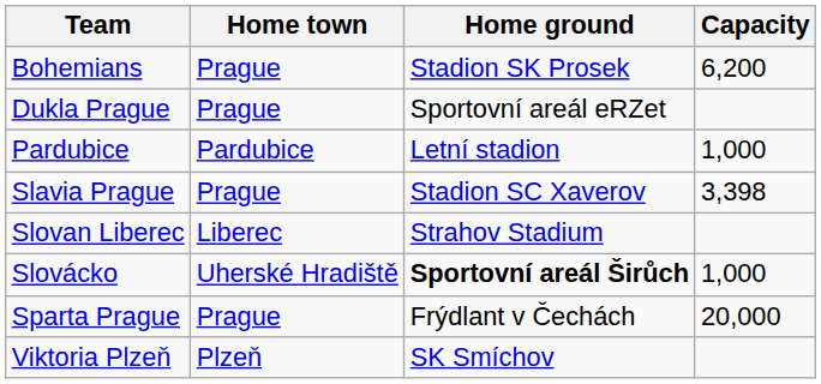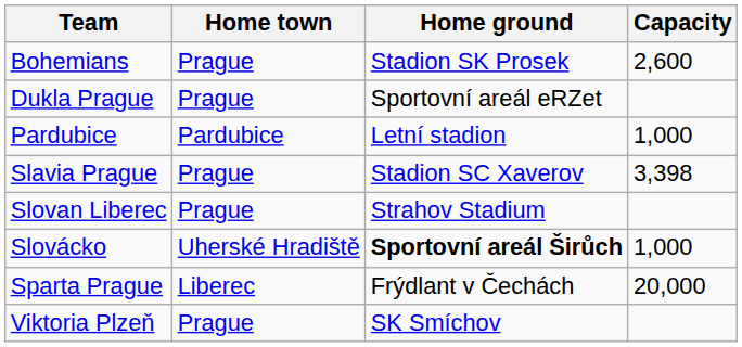Bohemians | Capacity: 6,200 -> 2,600
Slovan Liberec | Home town: Liberec -> Prague
Sparta Prague | Home town: Prague -> Liberec
Viktoria Plzeň | Home town: Plzeň -> Prague
